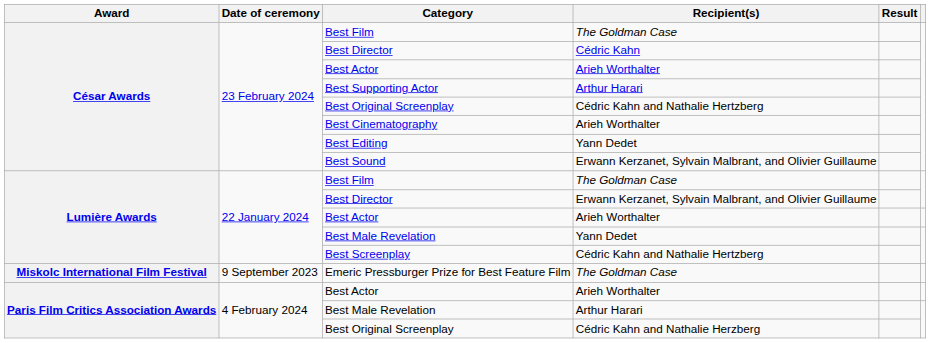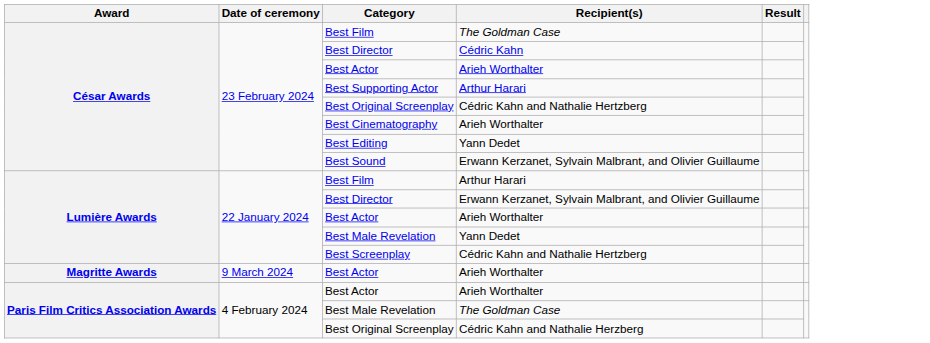Lumière Awards / Best Film | Recipient(s): The Goldman Case -> Arthur Harari
+ row: Magritte Awards | 9 March 2024 | Best Actor | Arieh Worthalter
- row: Miskolc International Film Festival | 9 September 2023 | Emeric Pressburger Prize for Best Feature Film | The Goldman Case
Paris Film Critics Association Awards / Best Male Revelation | Recipient(s): Arthur Harari -> The Goldman Case
